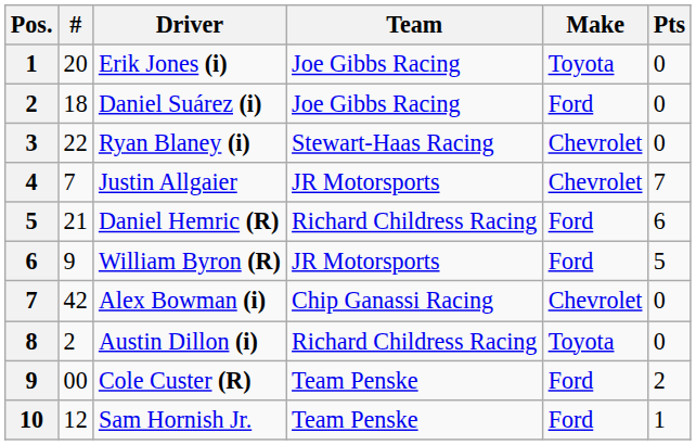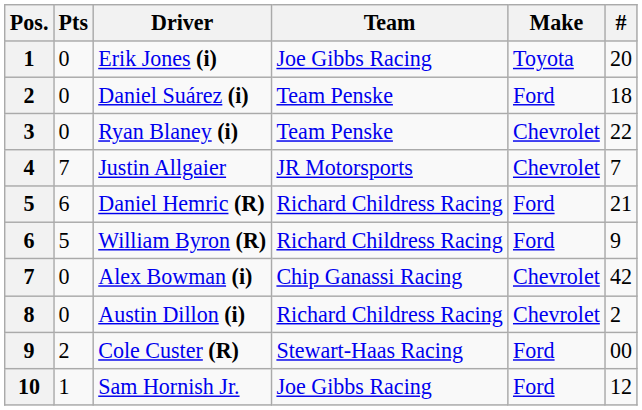columns swapped: # <-> Pts
Daniel Suárez (i) | Team: Joe Gibbs Racing -> Team Penske
Ryan Blaney (i) | Team: Stewart-Haas Racing -> Team Penske
William Byron (R) | Team: JR Motorsports -> Richard Childress Racing
Austin Dillon (i) | Make: Toyota -> Chevrolet
Cole Custer (R) | Team: Team Penske -> Stewart-Haas Racing
Sam Hornish Jr. | Team: Team Penske -> Joe Gibbs Racing
